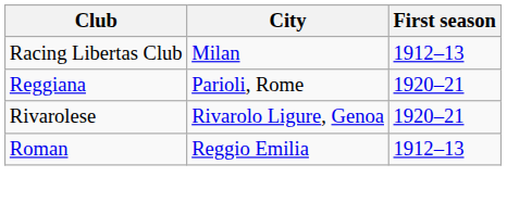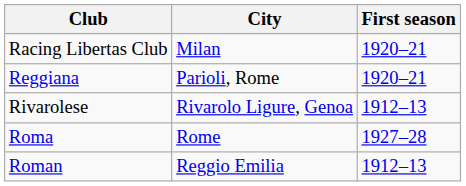Racing Libertas Club | First season: 1912–13 -> 1920–21
Rivarolese | First season: 1920–21 -> 1912–13
+ row: Roma | Rome | 1927–28
